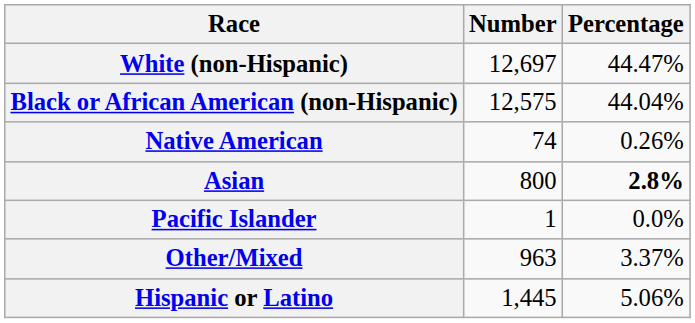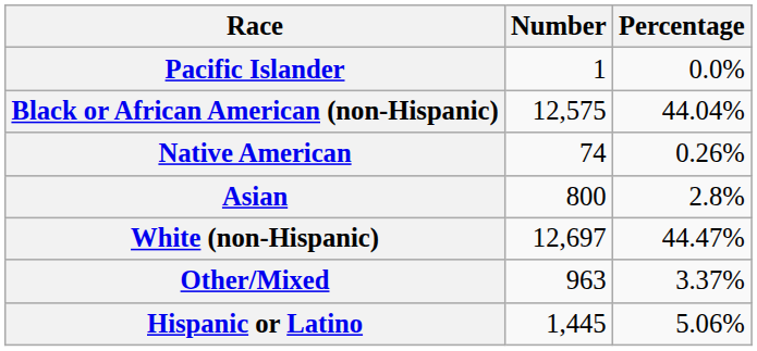rows swapped: White (non-Hispanic) <-> Pacific Islander
Asian | Percentage: bold -> normal
